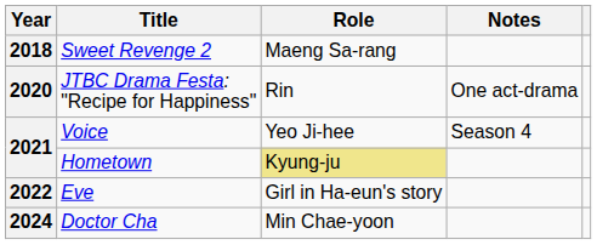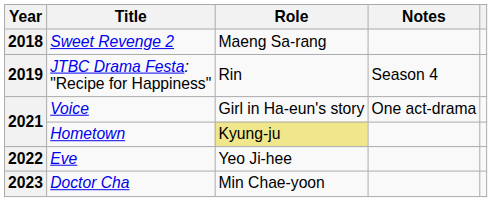JTBC Drama Festa: "Recipe for Happiness" | Year: 2020 -> 2019
JTBC Drama Festa: "Recipe for Happiness" | Notes: One act-drama -> Season 4
Voice | Role: Yeo Ji-hee -> Girl in Ha-eun's story
Voice | Notes: Season 4 -> One act-drama
Eve | Role: Girl in Ha-eun's story -> Yeo Ji-hee
Doctor Cha | Year: 2024 -> 2023
